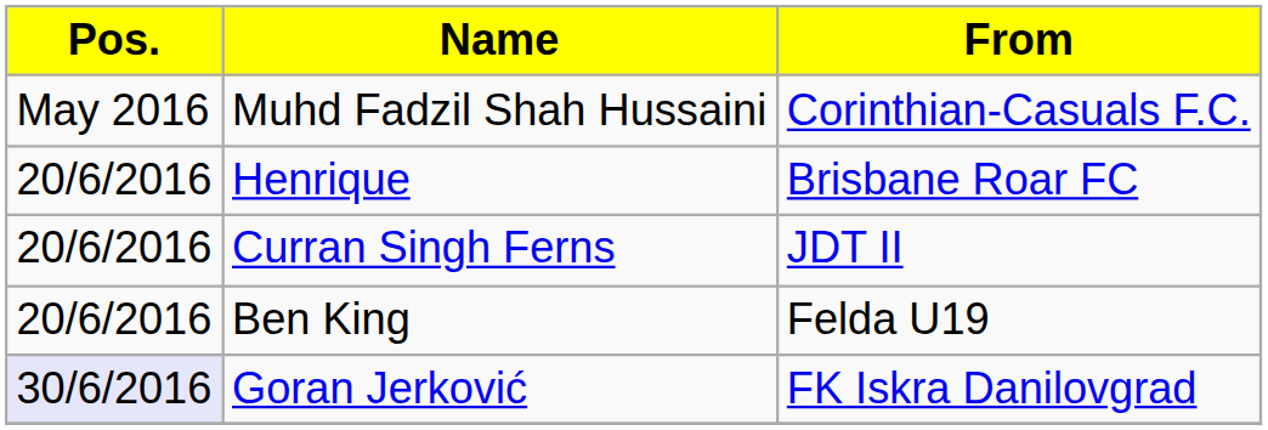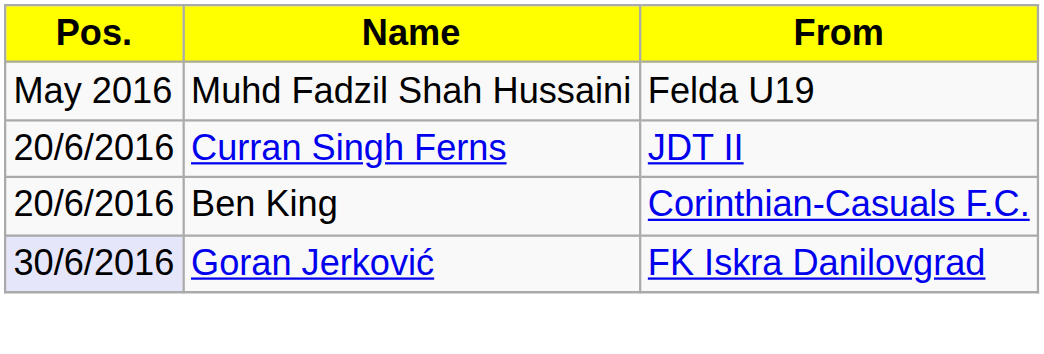Muhd Fadzil Shah Hussaini | From: Corinthian-Casuals F.C. -> Felda U19
- row: 20/6/2016 | Henrique | Brisbane Roar FC
Ben King | From: Felda U19 -> Corinthian-Casuals F.C.
